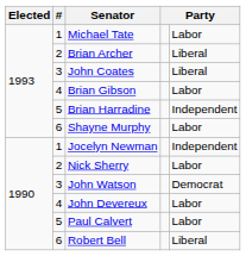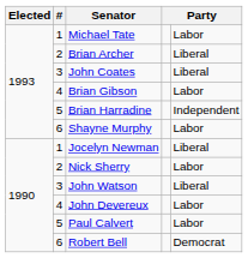Jocelyn Newman | column 5: Independent -> Liberal
John Watson | column 5: Democrat -> Liberal
Robert Bell | column 5: Liberal -> Democrat
